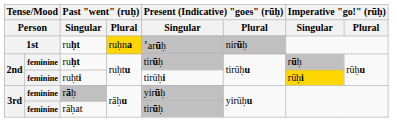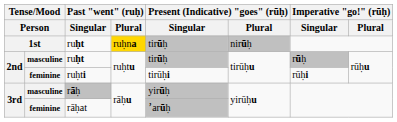1st / ruḥt | Present (Indicative) "goes" (rūḥ) / Singular: ʼarūḥ -> tirūḥ
2nd / ruḥt | column 2: feminine -> masculine
ruḥti | Imperative "go!" (rūḥ) / Singular: gold background -> no background
rāḥ | column 2: feminine -> masculine
rāḥat | Present (Indicative) "goes" (rūḥ) / Singular: tirūḥ -> ʼarūḥ
